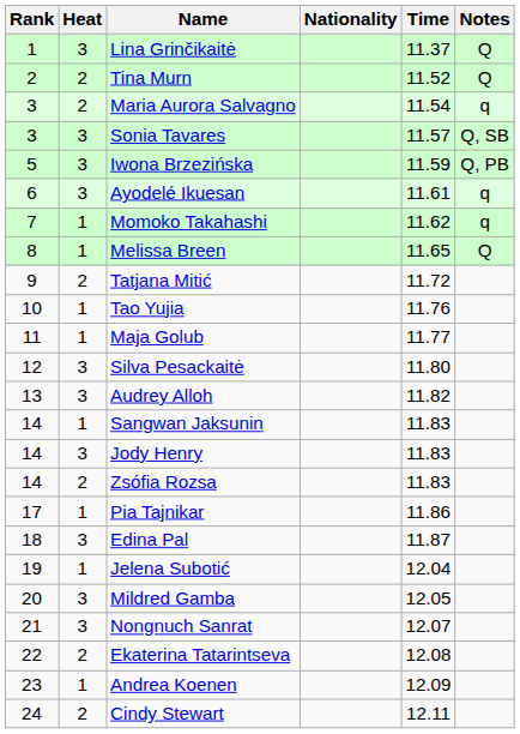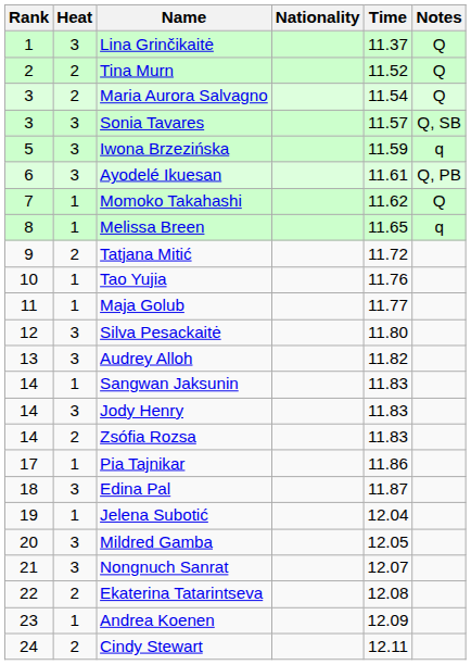Maria Aurora Salvagno | Notes: q -> Q
Iwona Brzezińska | Notes: Q, PB -> q
Ayodelé Ikuesan | Notes: q -> Q, PB
Momoko Takahashi | Notes: q -> Q
Melissa Breen | Notes: Q -> q
